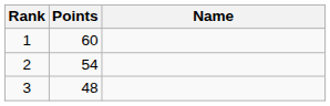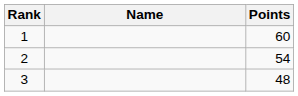columns swapped: Name <-> Points
